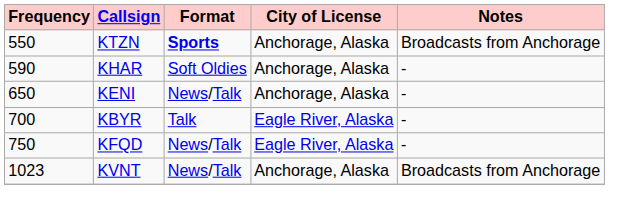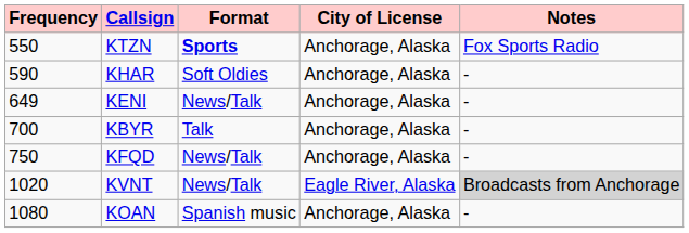KTZN | Notes: Broadcasts from Anchorage -> Fox Sports Radio
KENI | Frequency: 650 -> 649
KBYR | City of License: Eagle River, Alaska -> Anchorage, Alaska
KFQD | City of License: Eagle River, Alaska -> Anchorage, Alaska
KVNT | Frequency: 1023 -> 1020
KVNT | City of License: Anchorage, Alaska -> Eagle River, Alaska
KVNT | Notes: no background -> lightgrey background
+ row: 1080 | KOAN | Spanish music | Anchorage, Alaska | -
